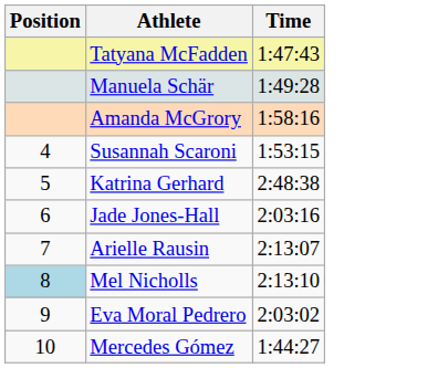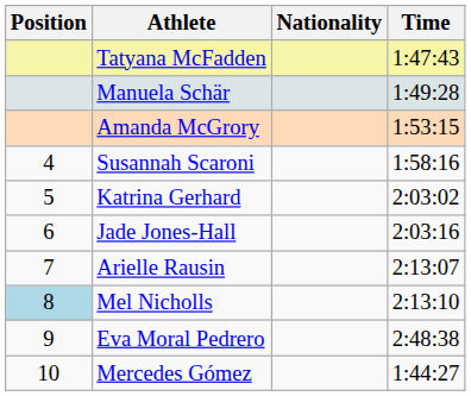+ column: Nationality
Amanda McGrory | Time: 1:58:16 -> 1:53:15
Susannah Scaroni | Time: 1:53:15 -> 1:58:16
Katrina Gerhard | Time: 2:48:38 -> 2:03:02
Eva Moral Pedrero | Time: 2:03:02 -> 2:48:38
